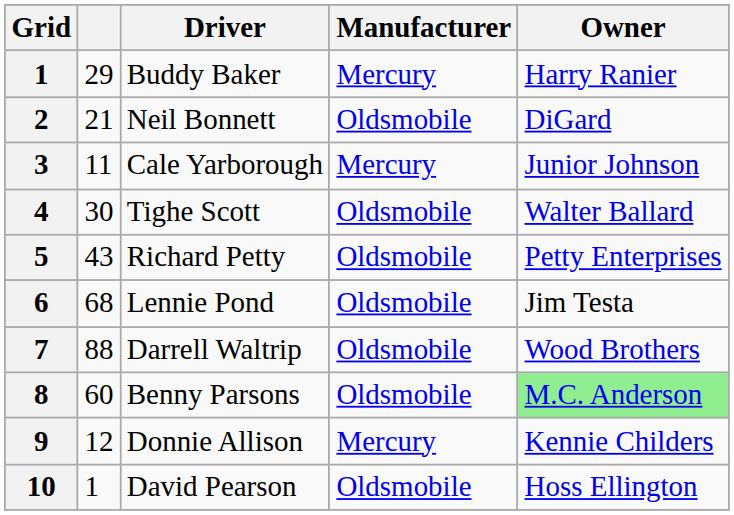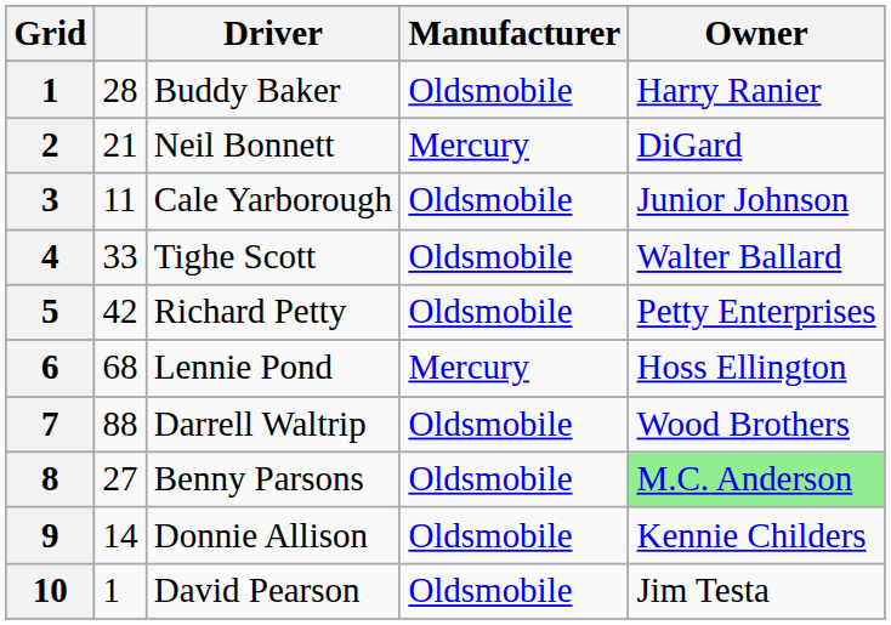Buddy Baker | column 2: 29 -> 28
Buddy Baker | Manufacturer: Mercury -> Oldsmobile
Neil Bonnett | Manufacturer: Oldsmobile -> Mercury
Cale Yarborough | Manufacturer: Mercury -> Oldsmobile
Tighe Scott | column 2: 30 -> 33
Richard Petty | column 2: 43 -> 42
Lennie Pond | Manufacturer: Oldsmobile -> Mercury
Lennie Pond | Owner: Jim Testa -> Hoss Ellington
Benny Parsons | column 2: 60 -> 27
Donnie Allison | column 2: 12 -> 14
Donnie Allison | Manufacturer: Mercury -> Oldsmobile
David Pearson | Owner: Hoss Ellington -> Jim Testa
